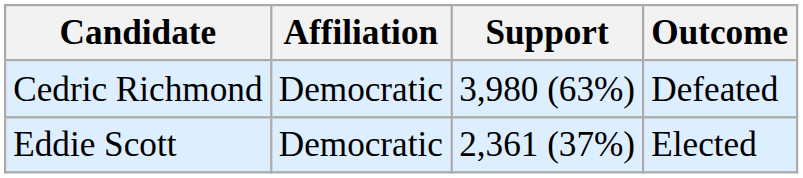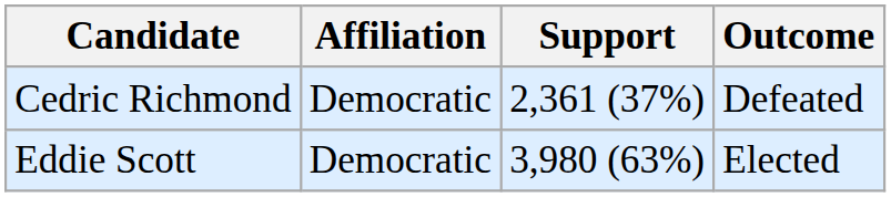Cedric Richmond | Support: 3,980 (63%) -> 2,361 (37%)
Eddie Scott | Support: 2,361 (37%) -> 3,980 (63%)
